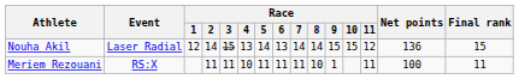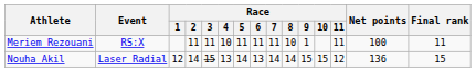rows swapped: Nouha Akil <-> Meriem Rezouani
